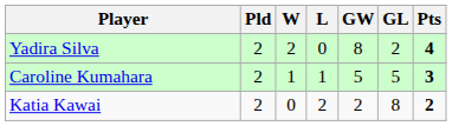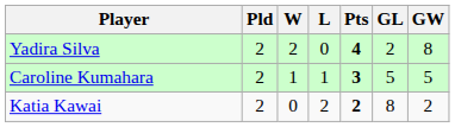columns swapped: GW <-> Pts
